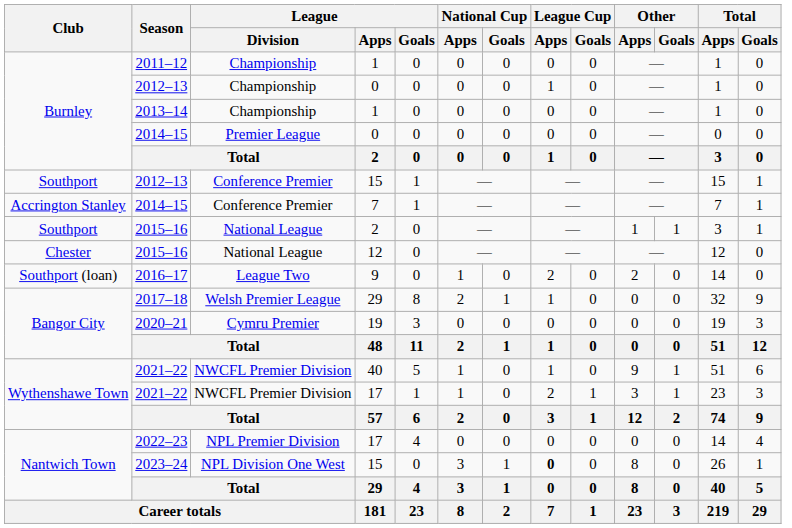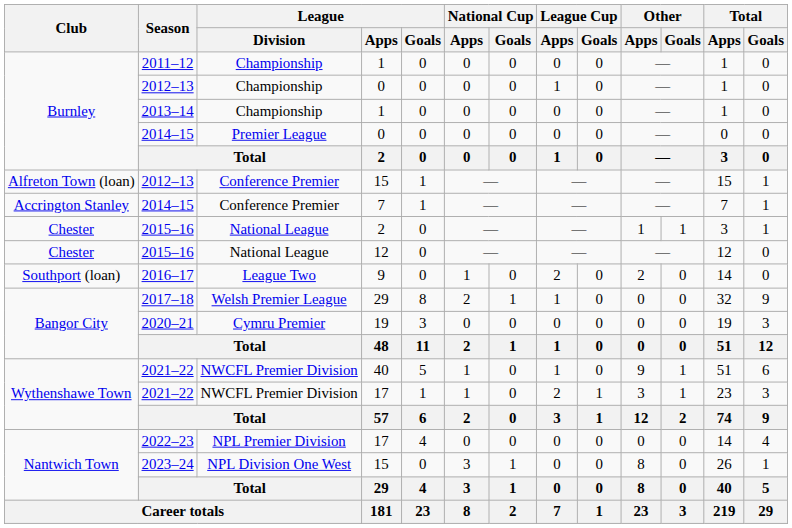2012–13 / 15 | Club: Southport -> Alfreton Town (loan)
2015–16 / 2 | Club: Southport -> Chester
2023–24 | League Cup / Apps: bold -> normal
